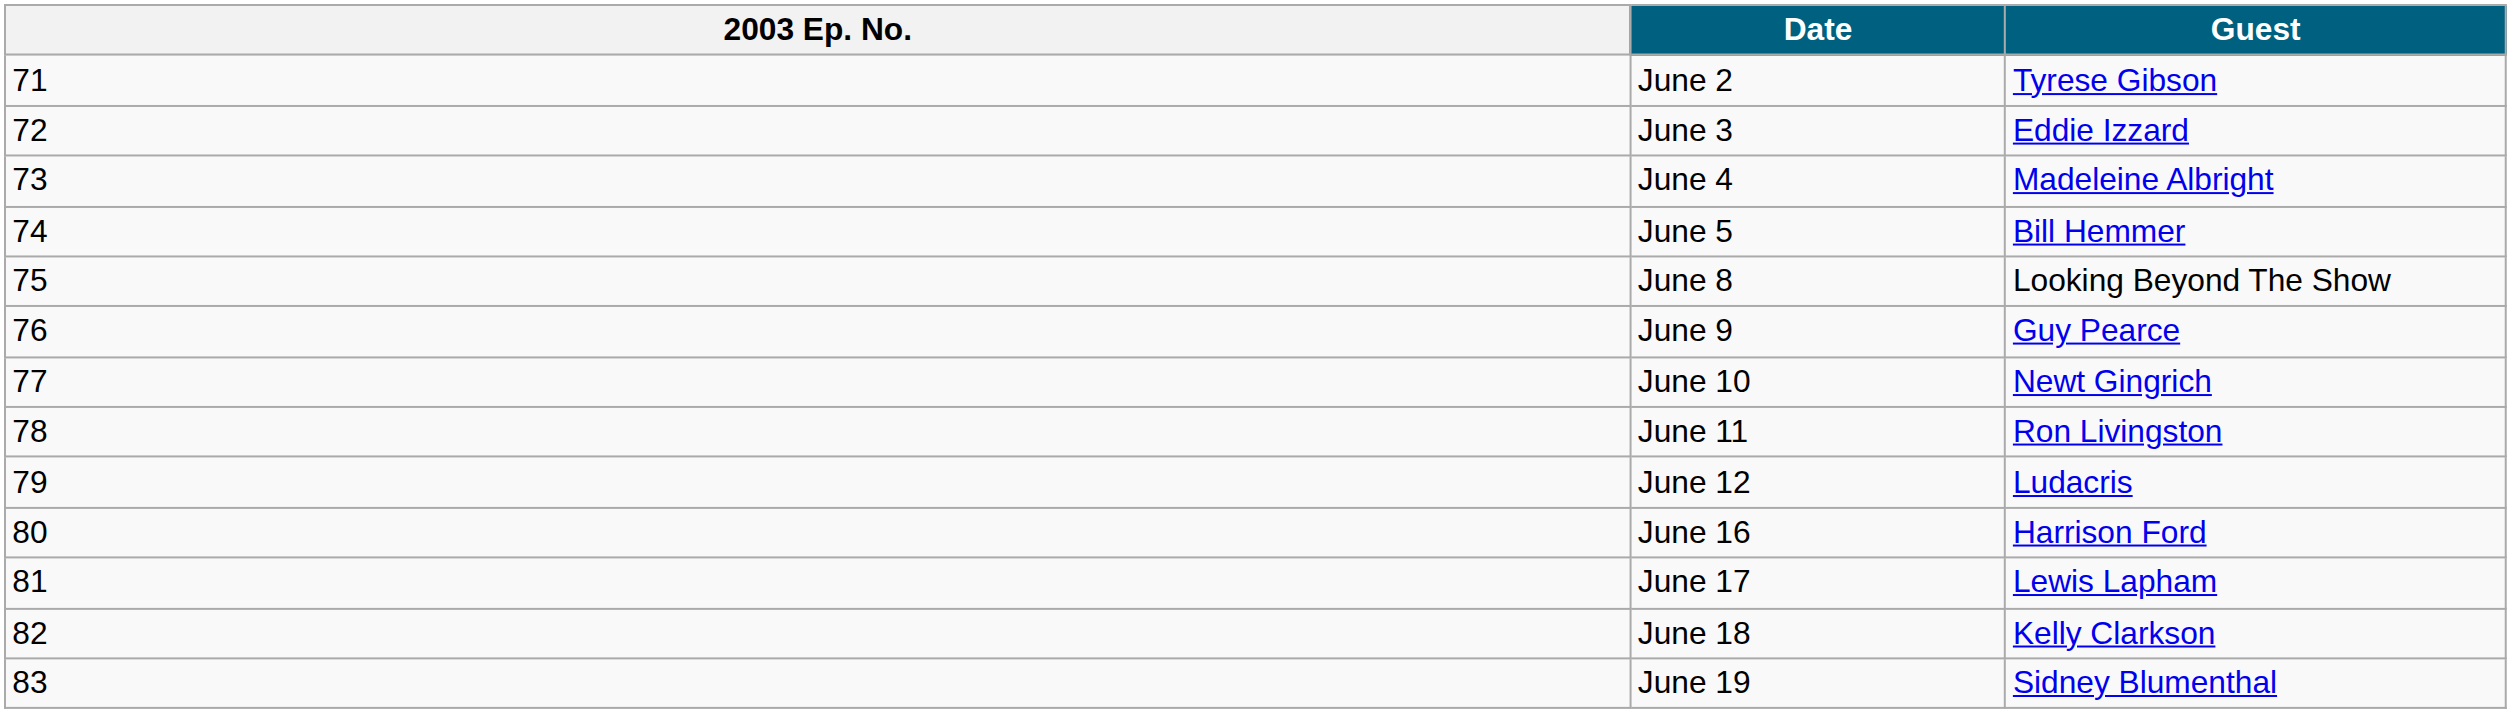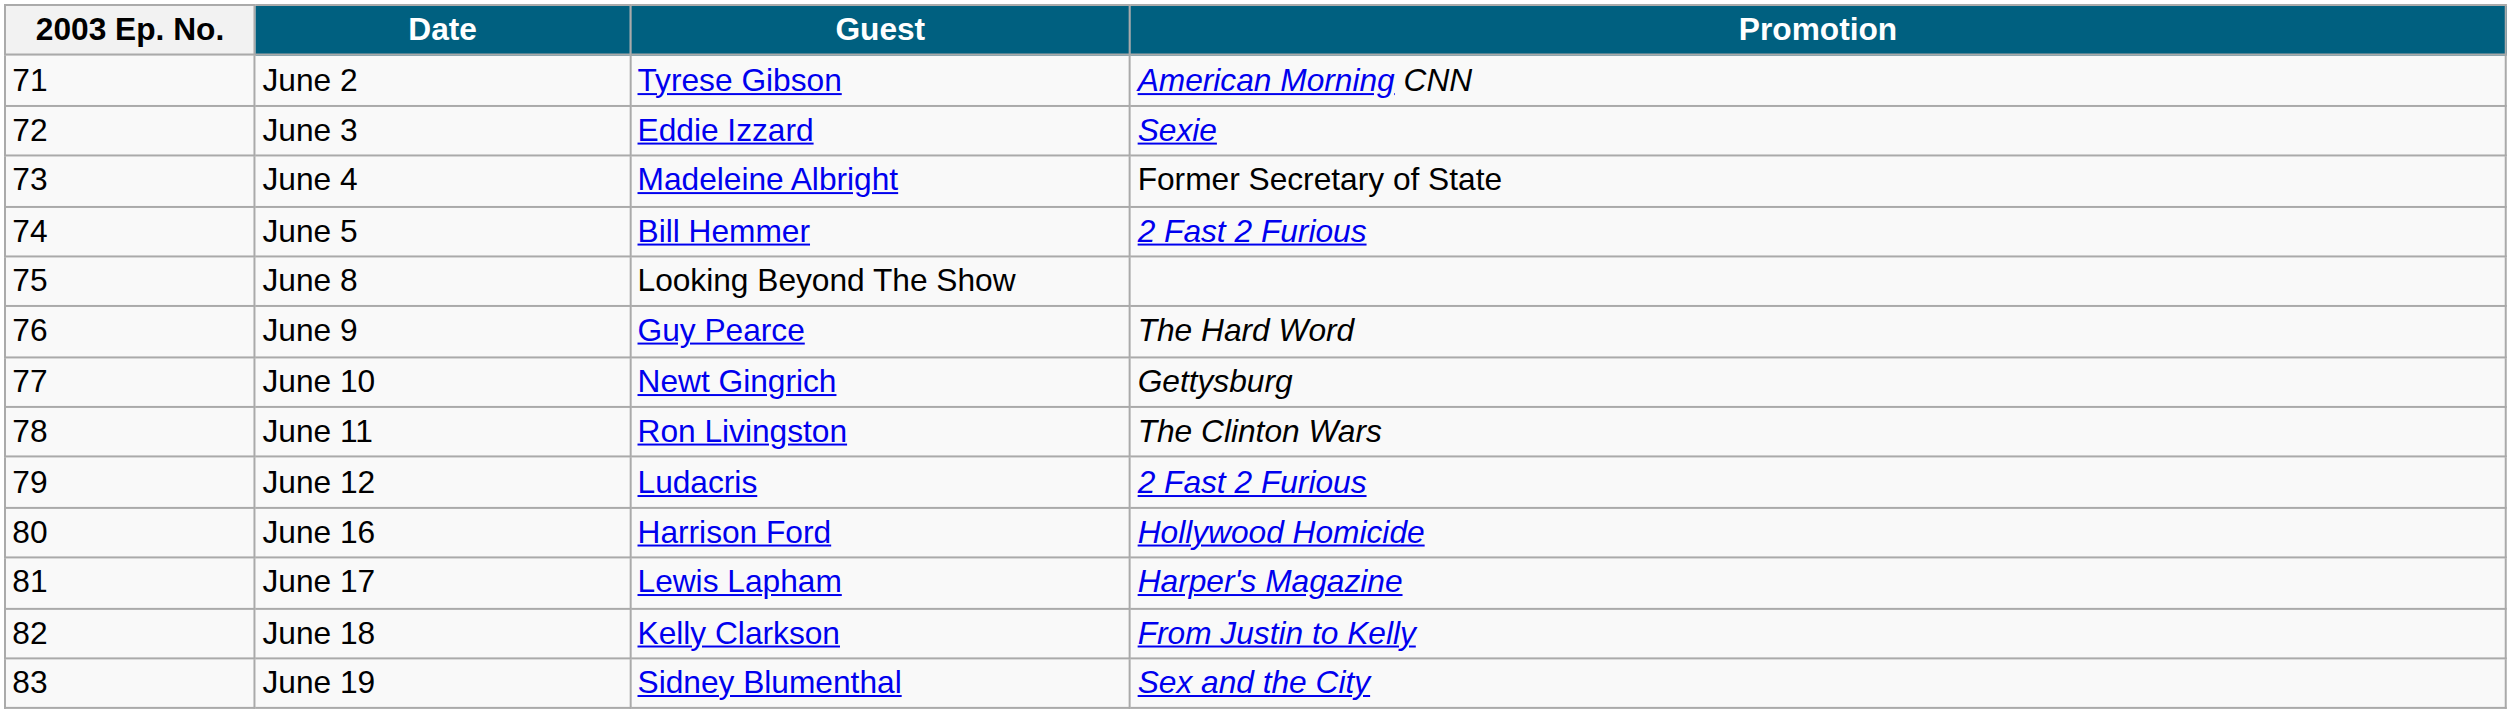+ column: Promotion | American Morning CNN | Sexie | Former Secretary of State | 2 Fast 2 Furious | The Hard Word | Gettysburg | The Clinton Wars | 2 Fast 2 Furious | Hollywood Homicide | Harper's Magazine | From Justin to Kelly | Sex and the City
